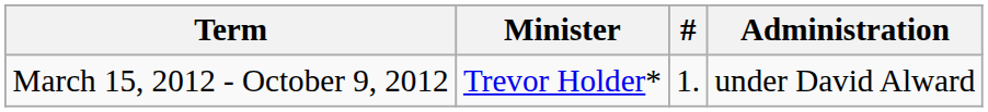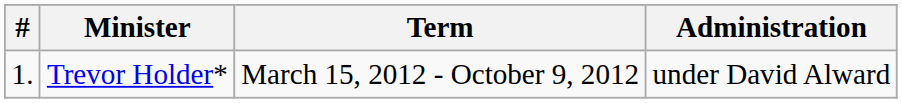columns swapped: # <-> Term
